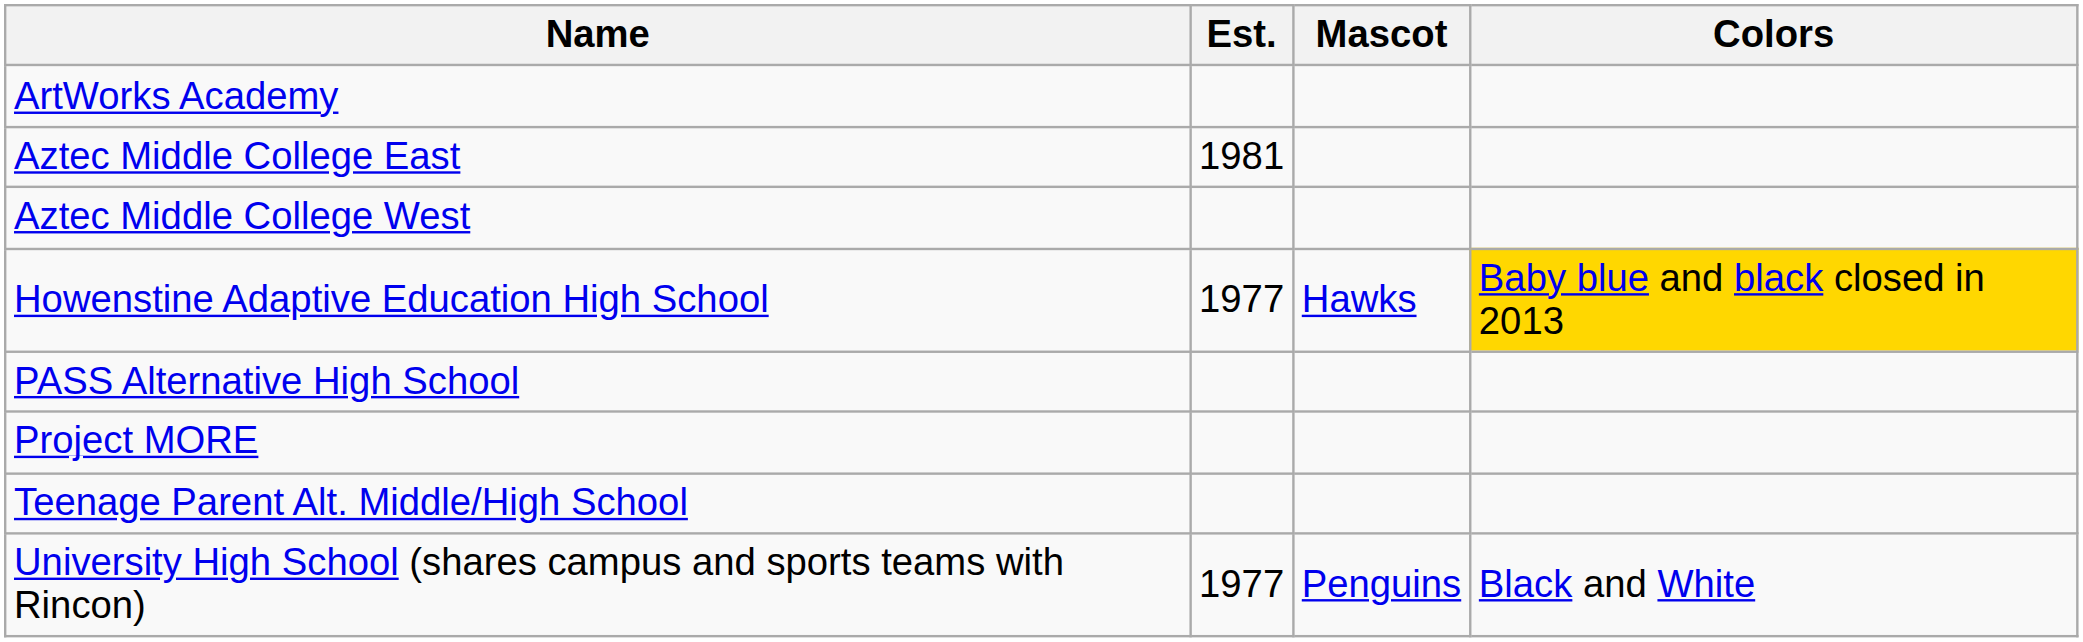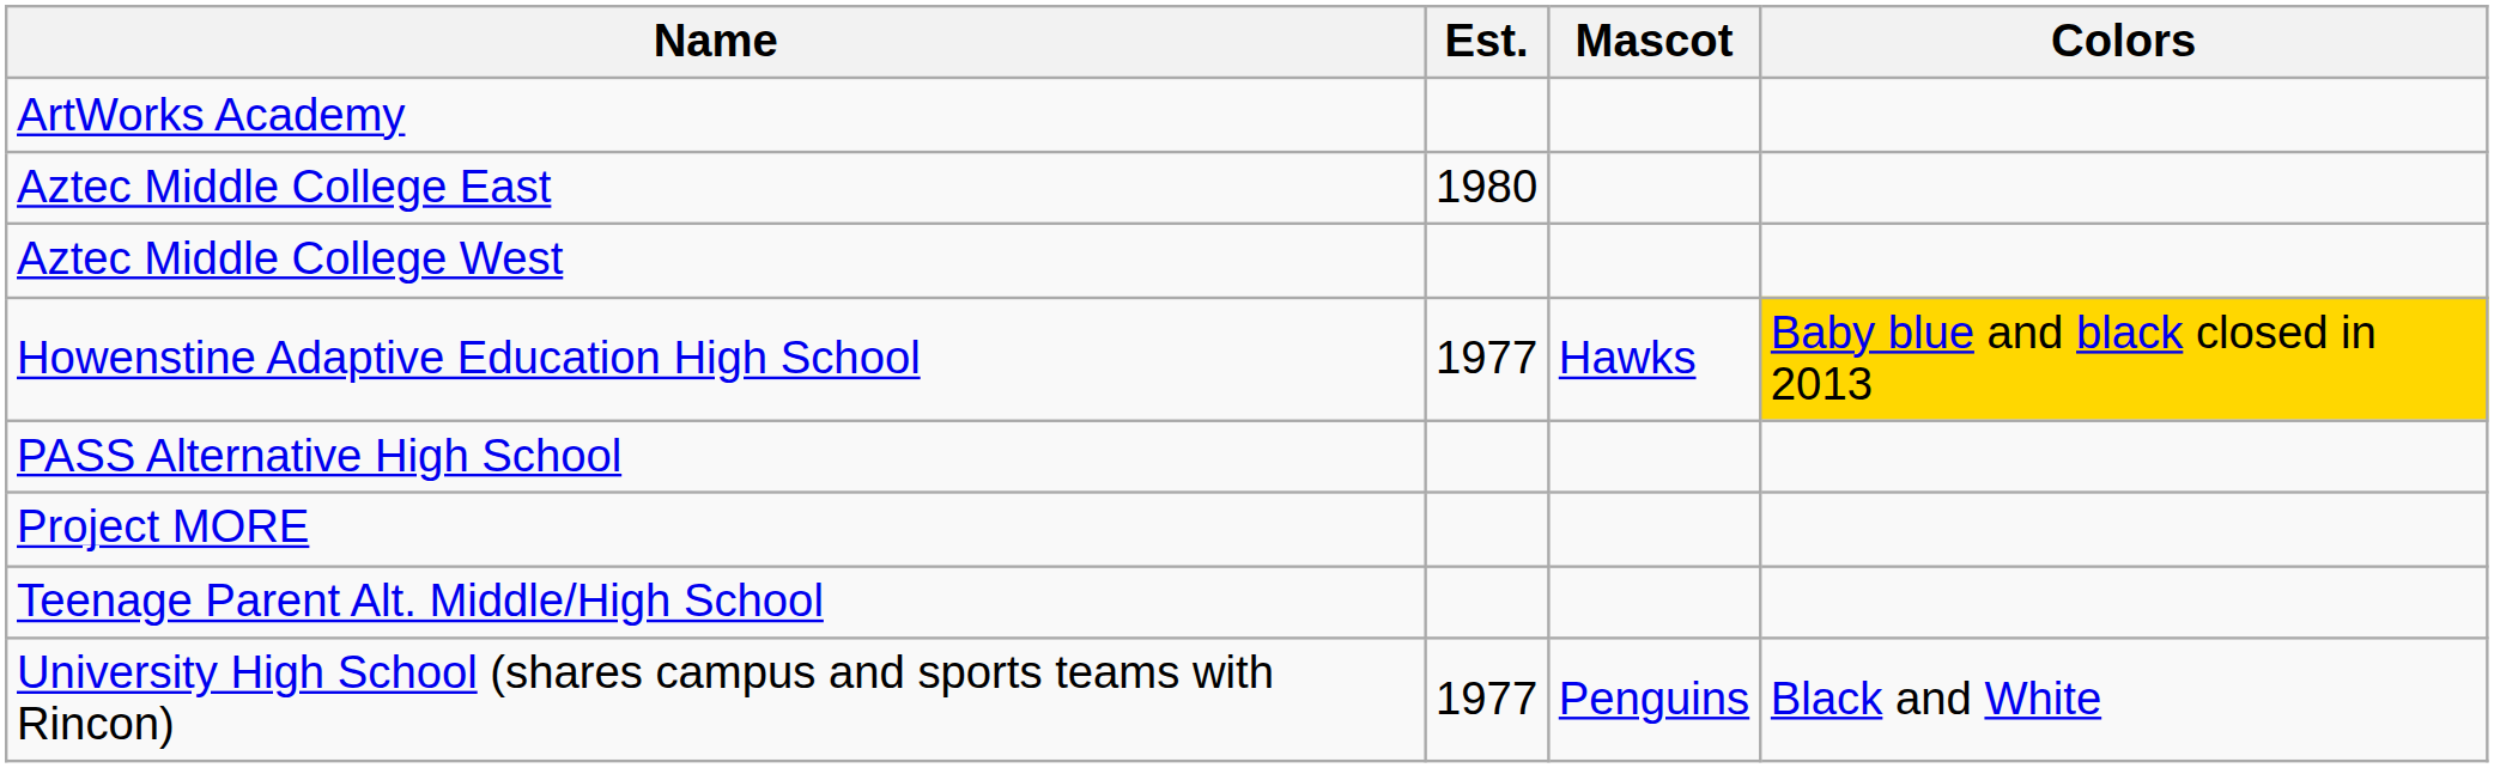Aztec Middle College East | Est.: 1981 -> 1980
